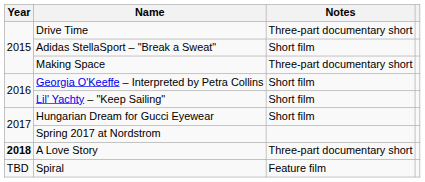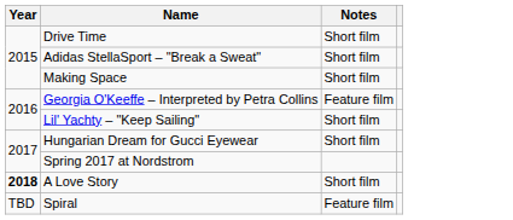Drive Time | Notes: Three-part documentary short -> Short film
Making Space | Notes: Three-part documentary short -> Short film
Georgia O'Keeffe – Interpreted by Petra Collins | Notes: Short film -> Feature film
A Love Story | Notes: Three-part documentary short -> Short film
